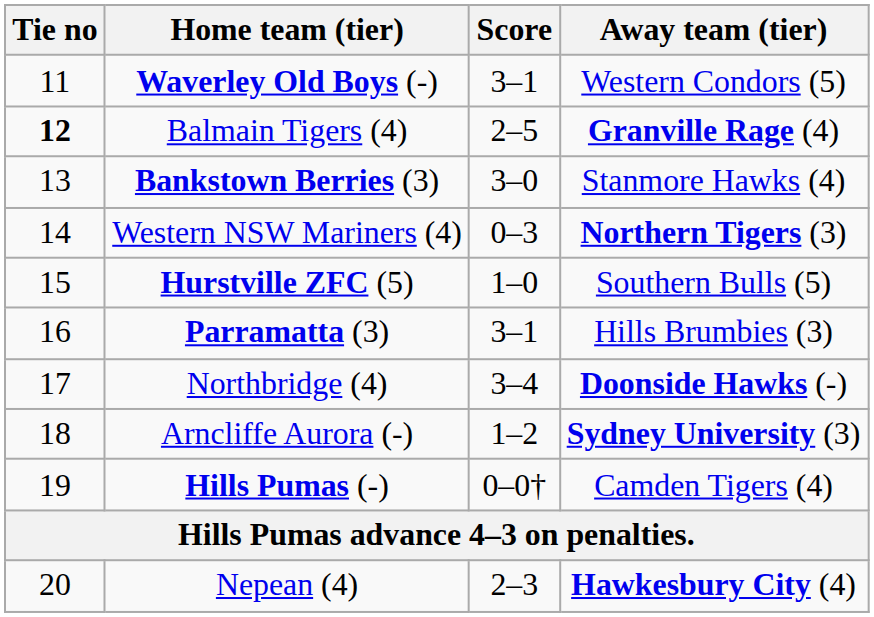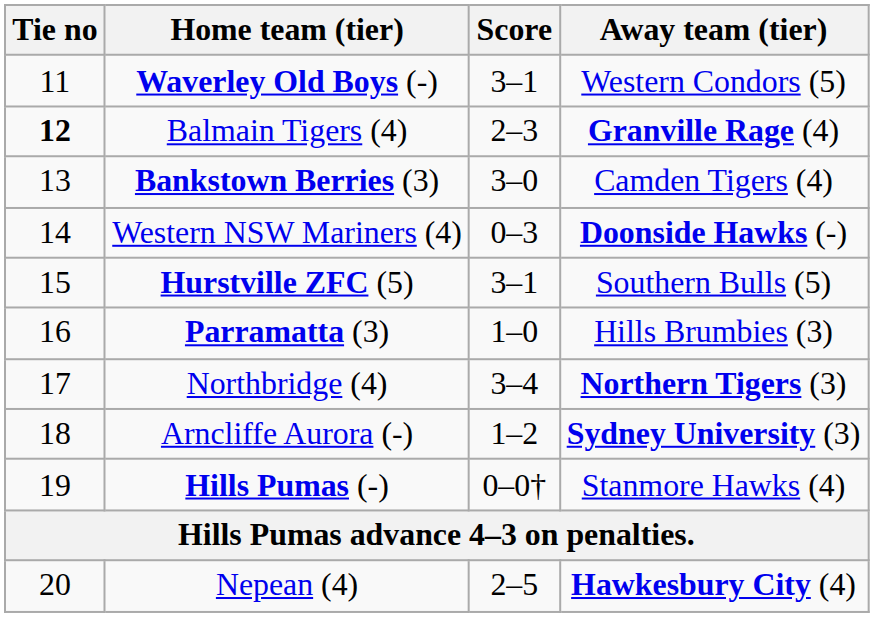Balmain Tigers (4) | Score: 2–5 -> 2–3
Bankstown Berries (3) | Away team (tier): Stanmore Hawks (4) -> Camden Tigers (4)
Western NSW Mariners (4) | Away team (tier): Northern Tigers (3) -> Doonside Hawks (-)
Hurstville ZFC (5) | Score: 1–0 -> 3–1
Parramatta (3) | Score: 3–1 -> 1–0
Northbridge (4) | Away team (tier): Doonside Hawks (-) -> Northern Tigers (3)
Hills Pumas (-) | Away team (tier): Camden Tigers (4) -> Stanmore Hawks (4)
Nepean (4) | Score: 2–3 -> 2–5
